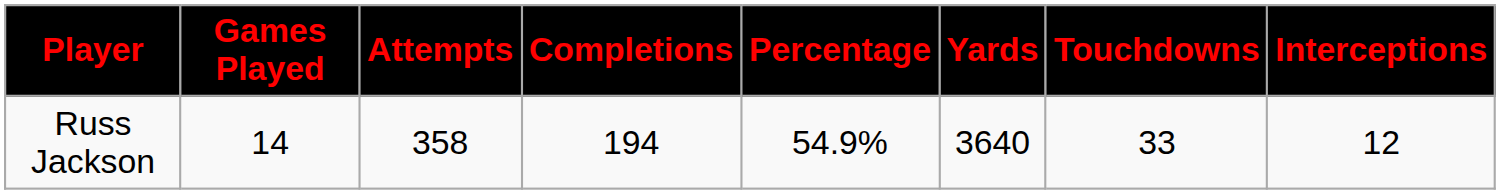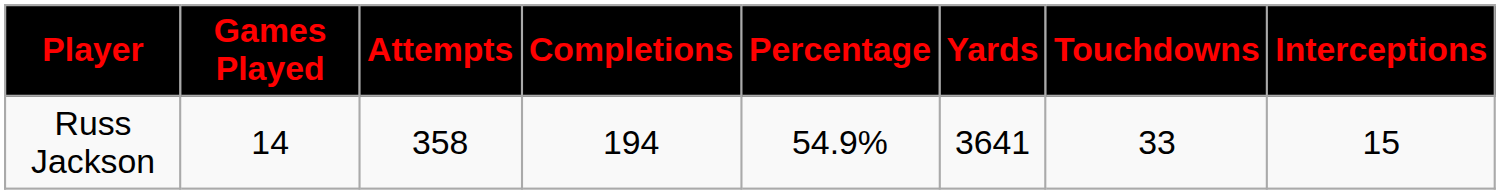Russ Jackson | Yards: 3640 -> 3641
Russ Jackson | Interceptions: 12 -> 15
